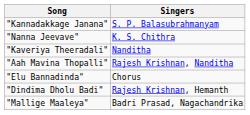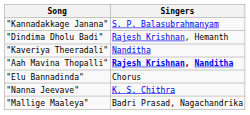rows swapped: "Nanna Jeevave" <-> "Dindima Dholu Badi"
"Aah Mavina Thopalli" | Singers: normal -> bold
